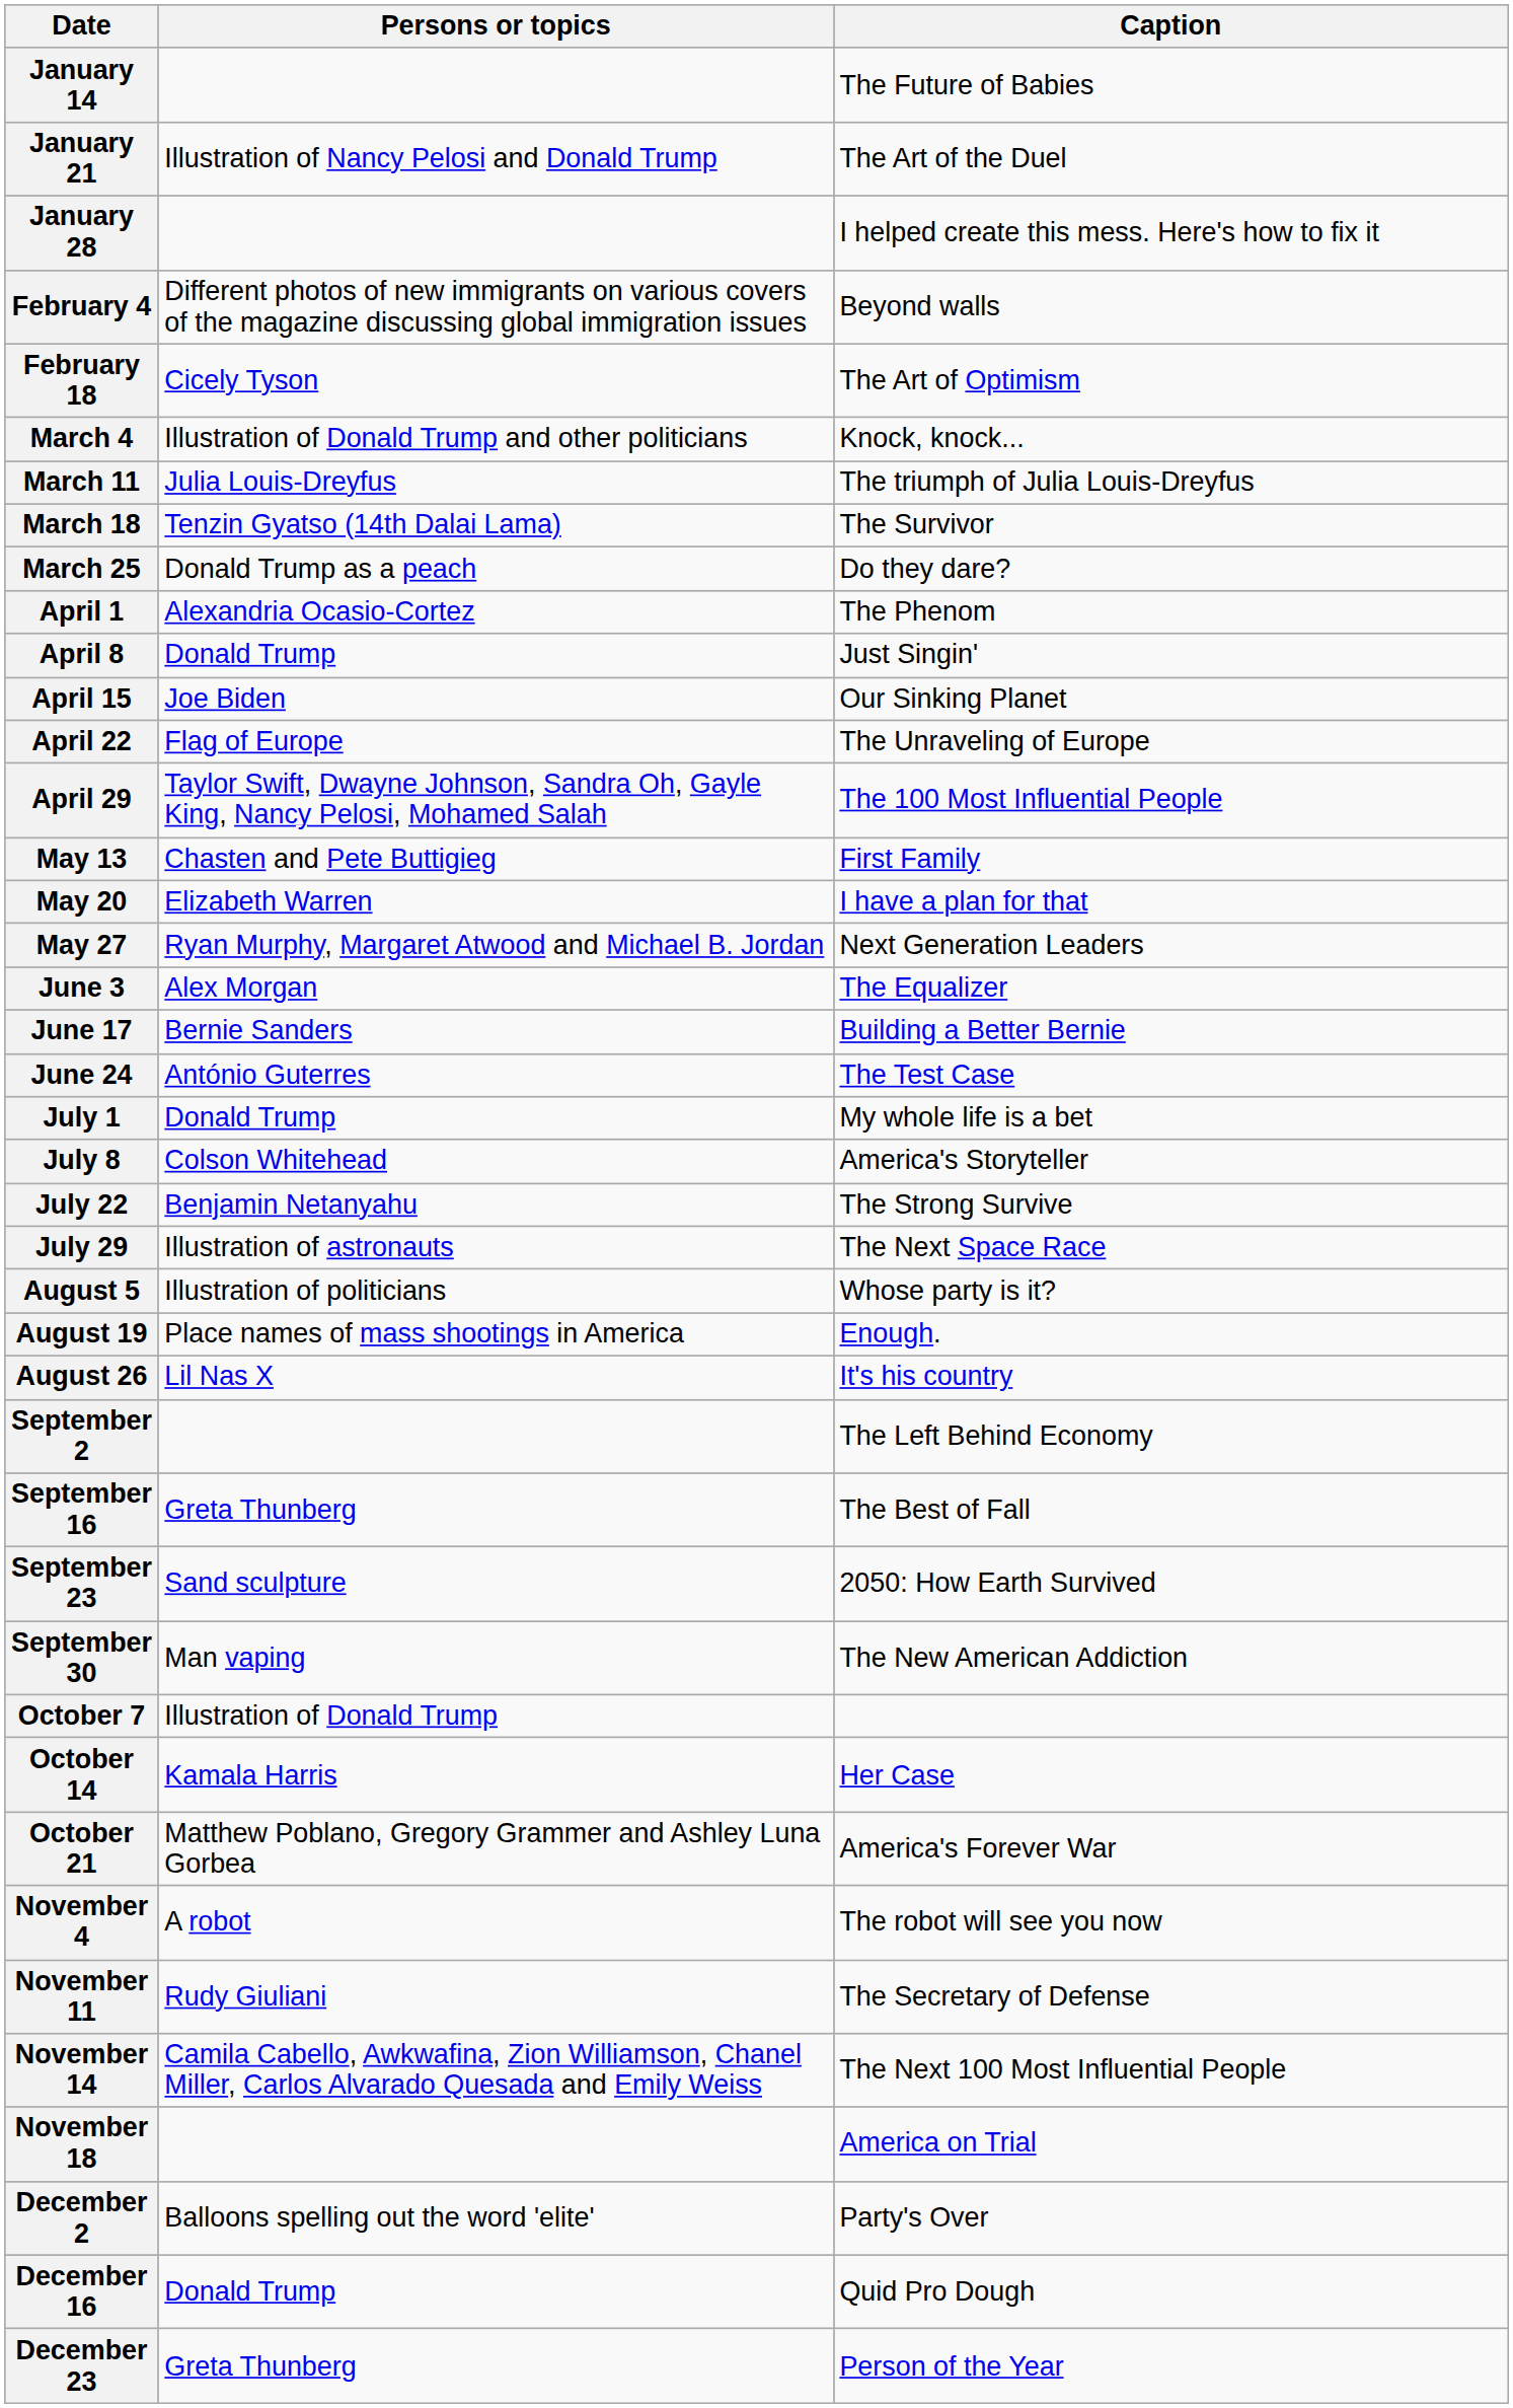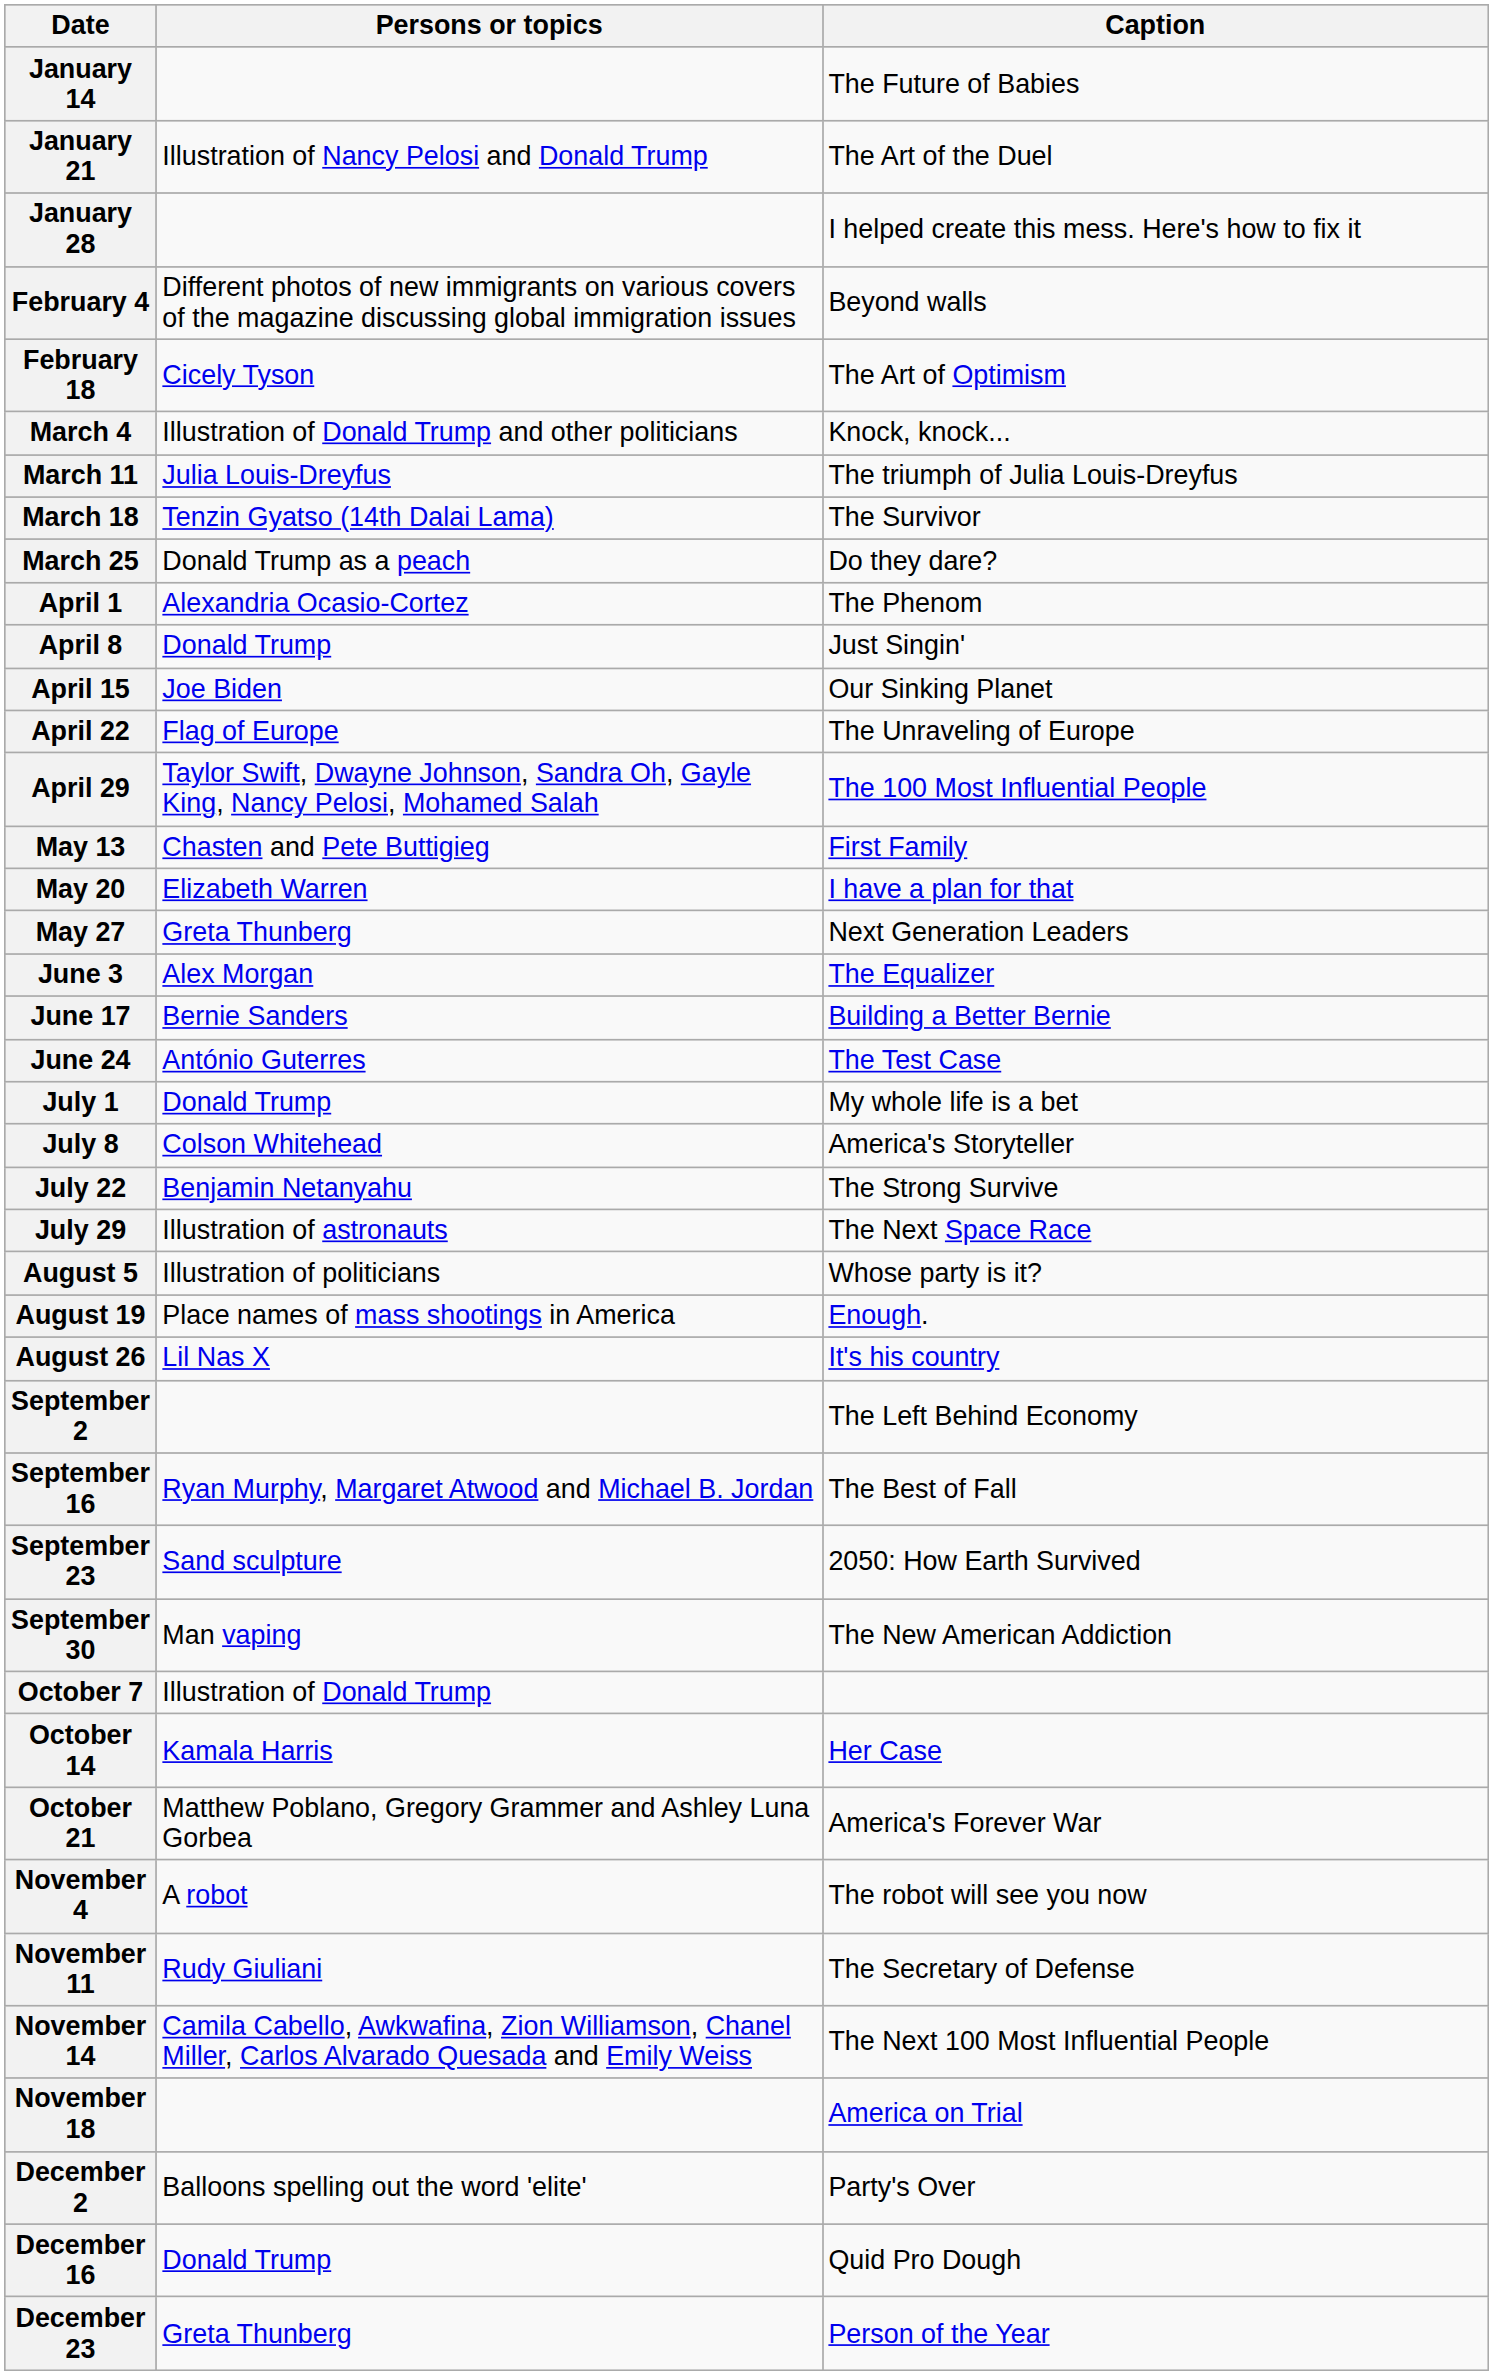May 27 | Persons or topics: Ryan Murphy, Margaret Atwood and Michael B. Jordan -> Greta Thunberg
September 16 | Persons or topics: Greta Thunberg -> Ryan Murphy, Margaret Atwood and Michael B. Jordan
